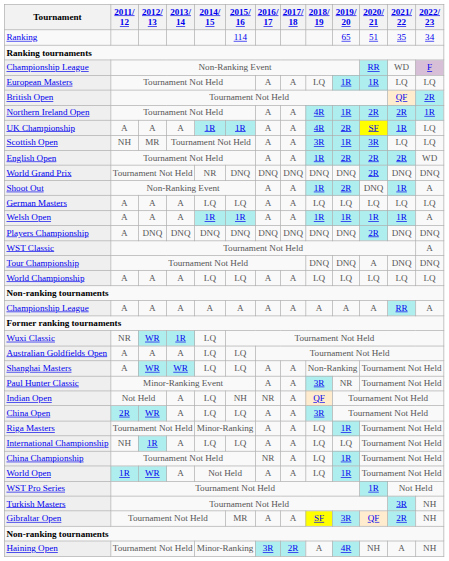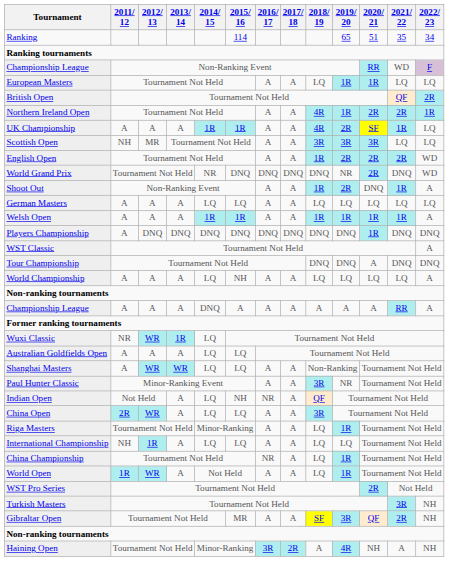Scottish Open | 2019/ 20: 1R -> 3R
World Grand Prix | 2019/ 20: DNQ -> NR
World Grand Prix | 2022/ 23: DNQ -> WD
Players Championship | 2020/ 21: 2R -> 1R
World Championship | 2015/ 16: LQ -> NH
World Championship | 2022/ 23: LQ -> A
Championship League / A | 2014/ 15: A -> DNQ
WST Pro Series | 2020/ 21: 1R -> 2R
